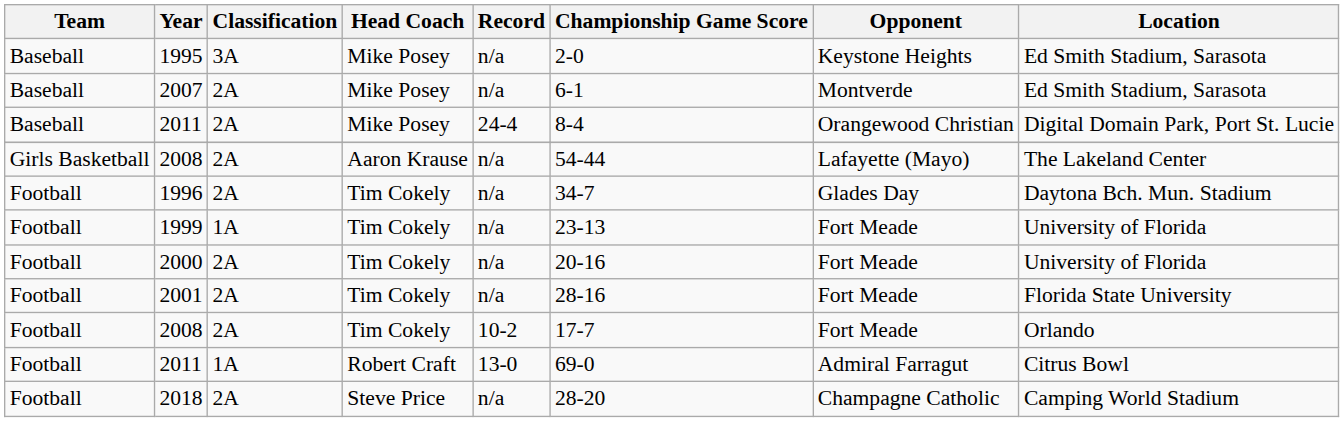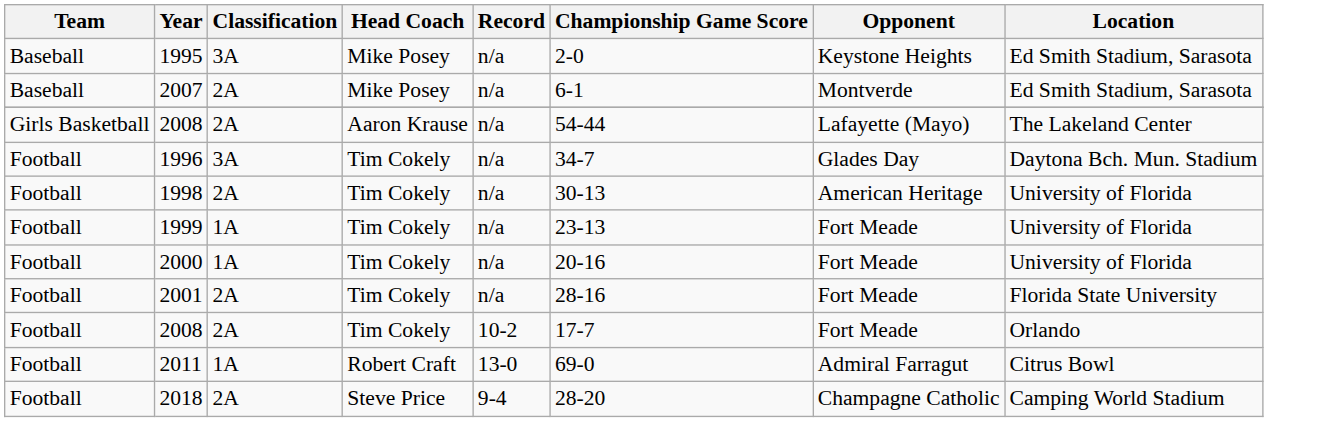- row: Baseball | 2011 | 2A | Mike Posey | 24-4 | 8-4 | Orangewood Christian | Digital Domain Park, Port St. Lucie
1996 | Classification: 2A -> 3A
+ row: Football | 1998 | 2A | Tim Cokely | n/a | 30-13 | American Heritage | University of Florida
2000 | Classification: 2A -> 1A
2018 | Record: n/a -> 9-4
